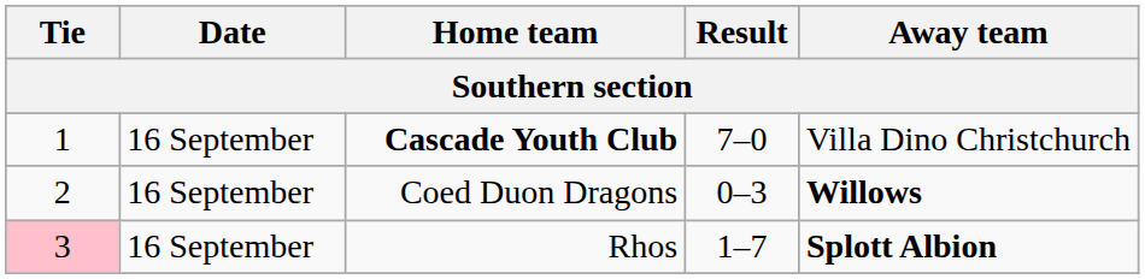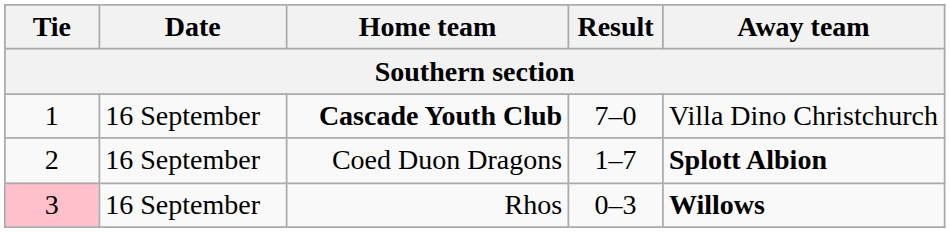Coed Duon Dragons | Result: 0–3 -> 1–7
Coed Duon Dragons | Away team: Willows -> Splott Albion
Rhos | Result: 1–7 -> 0–3
Rhos | Away team: Splott Albion -> Willows
